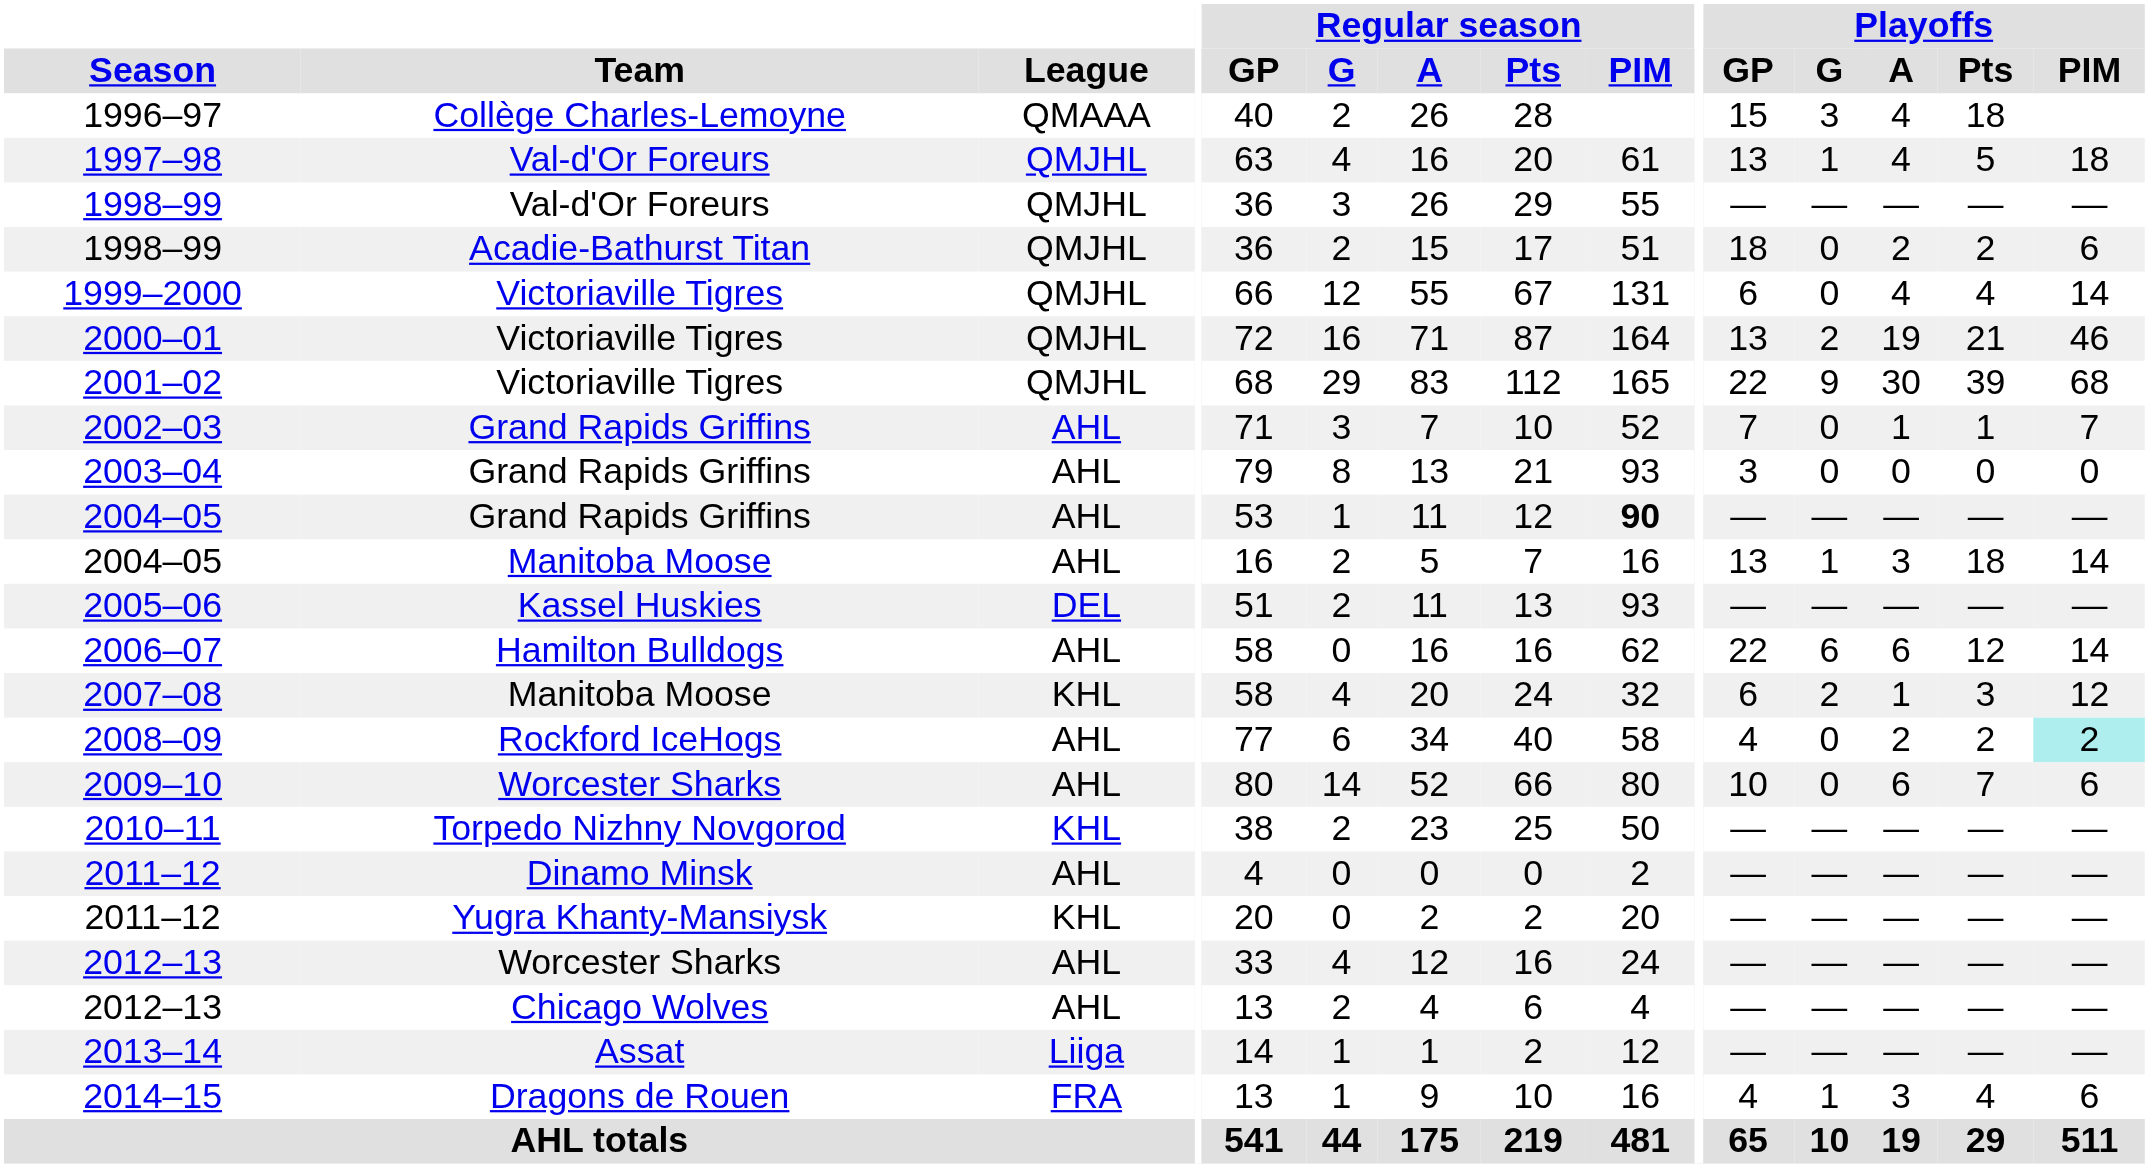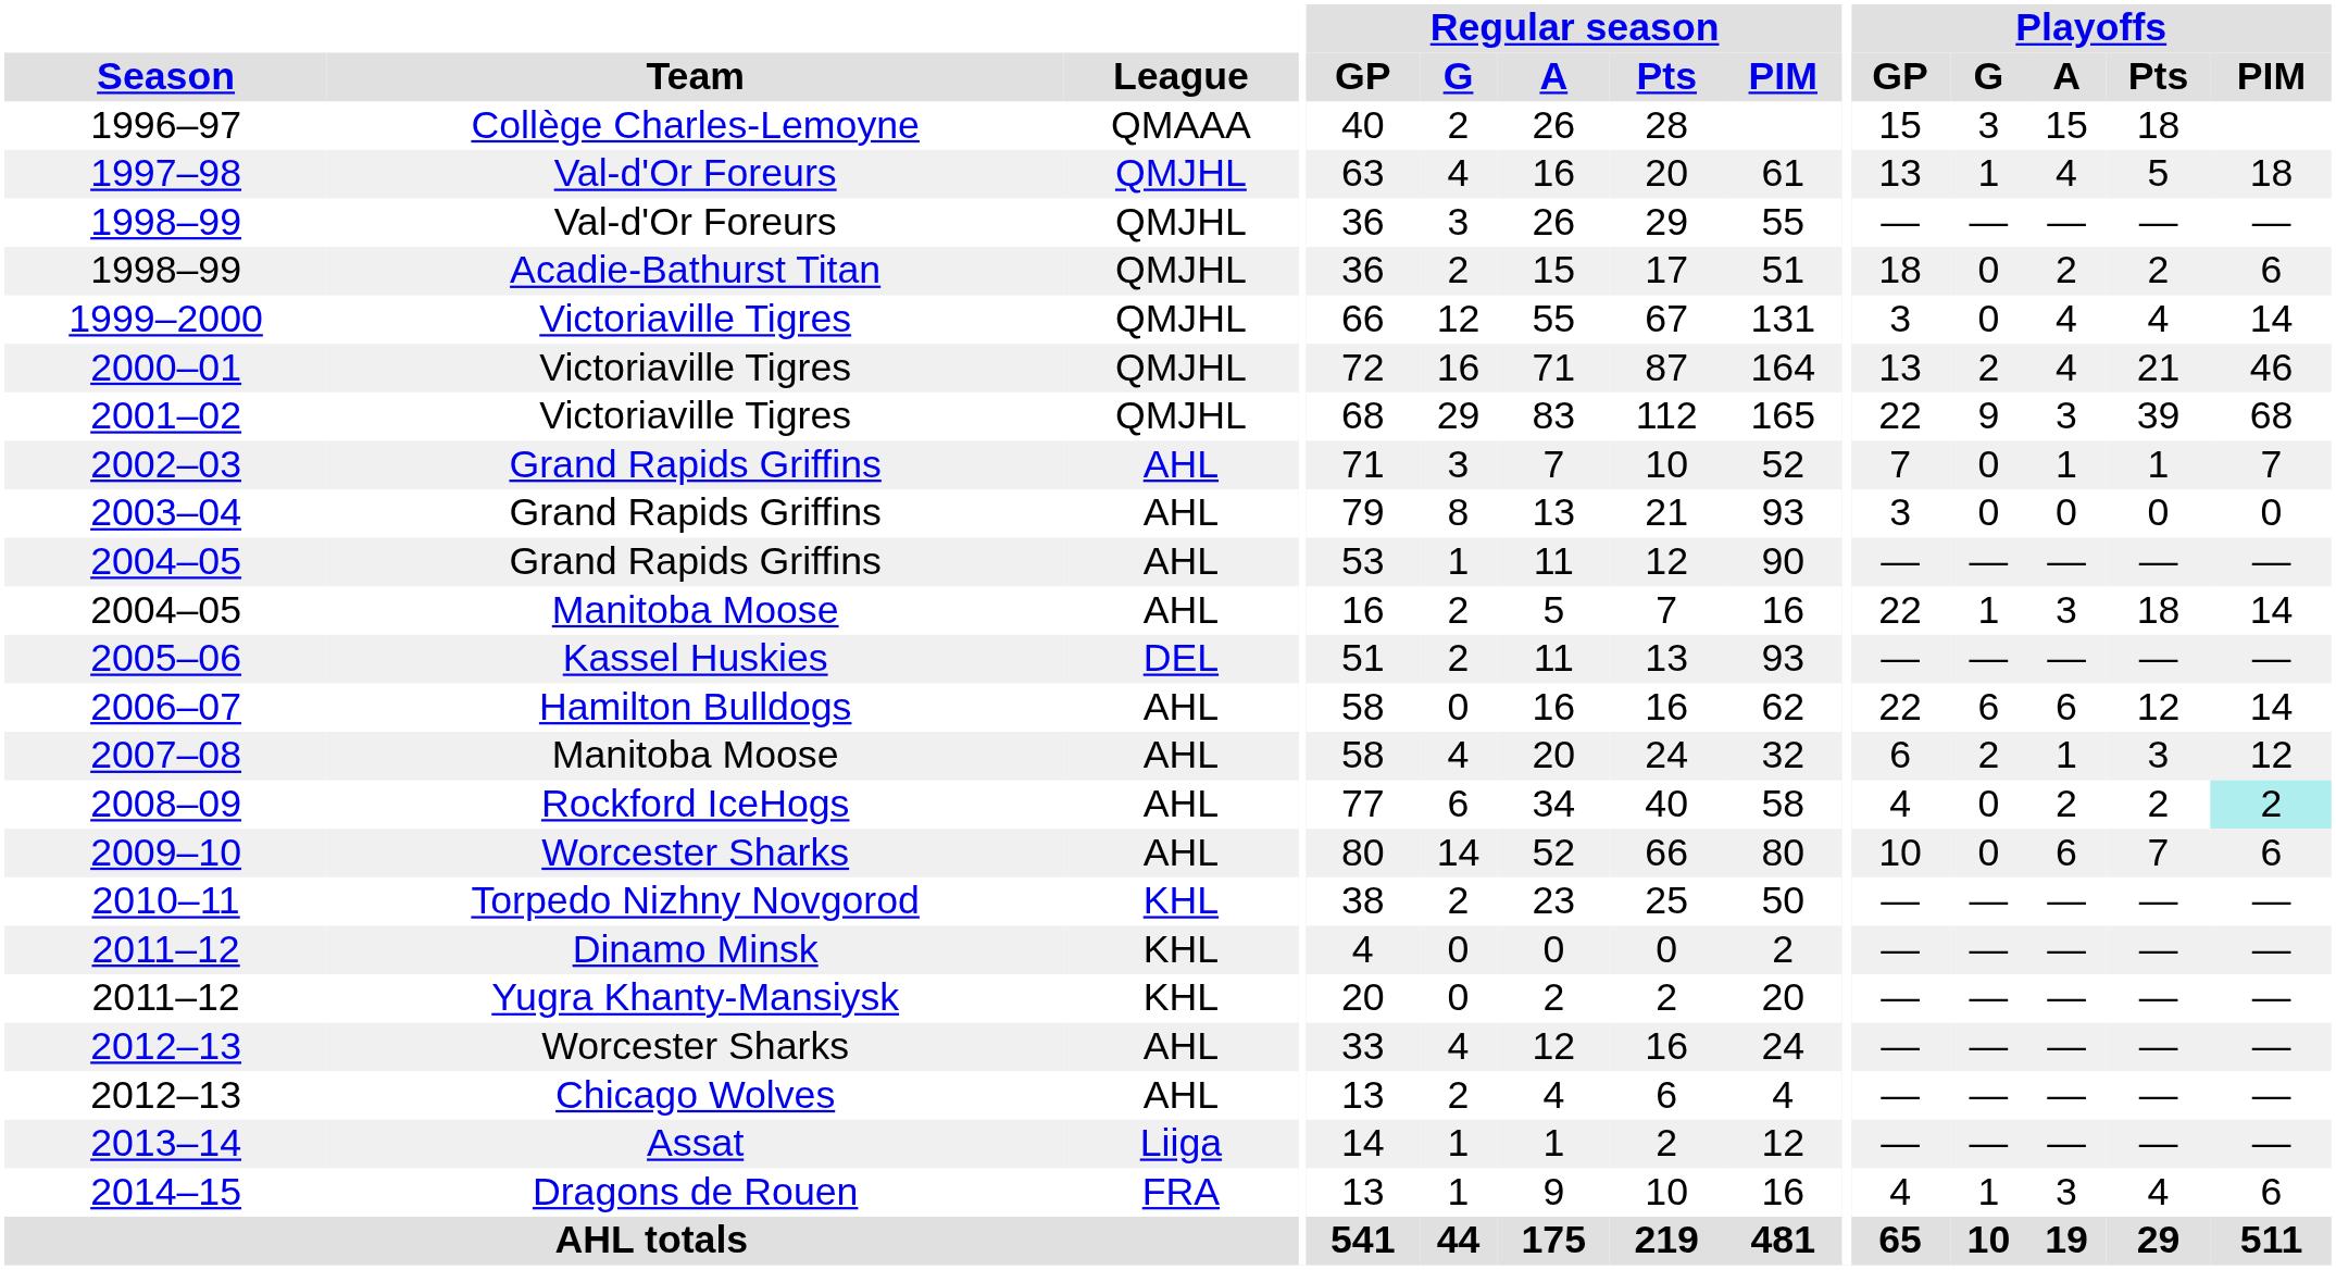1996–97 | Playoffs / A: 4 -> 15
1999–2000 | Playoffs / GP: 6 -> 3
2000–01 | Playoffs / A: 19 -> 4
2001–02 | Playoffs / A: 30 -> 3
2004–05 / Grand Rapids Griffins | Regular season / PIM: bold -> normal
2004–05 / Manitoba Moose | Playoffs / GP: 13 -> 22
2007–08 | League: KHL -> AHL
2011–12 / Dinamo Minsk | League: AHL -> KHL
